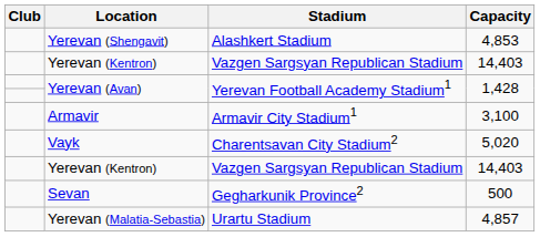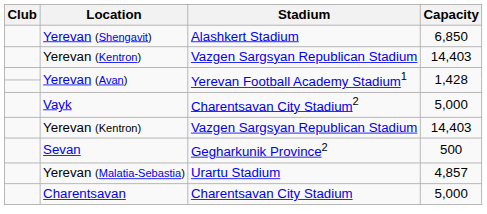Yerevan (Shengavit) | Capacity: 4,853 -> 6,850
- row: Armavir | Armavir City Stadium1 | 3,100
Vayk | Capacity: 5,020 -> 5,000
+ row: Charentsavan | Charentsavan City Stadium | 5,000
